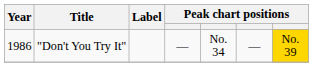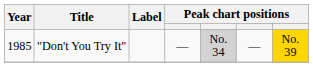"Don't You Try It" | Year: 1986 -> 1985
"Don't You Try It" | column 5: no background -> lightgrey background
